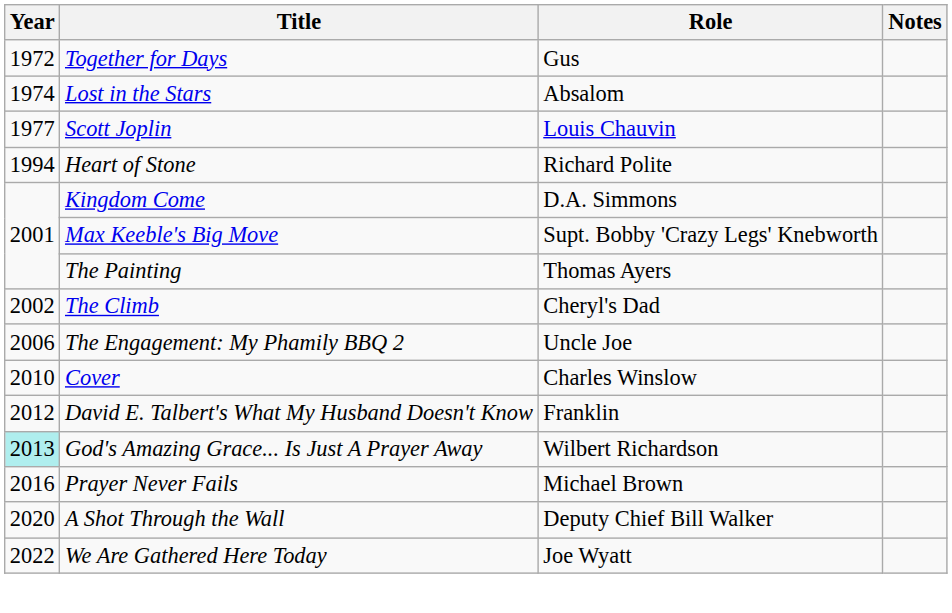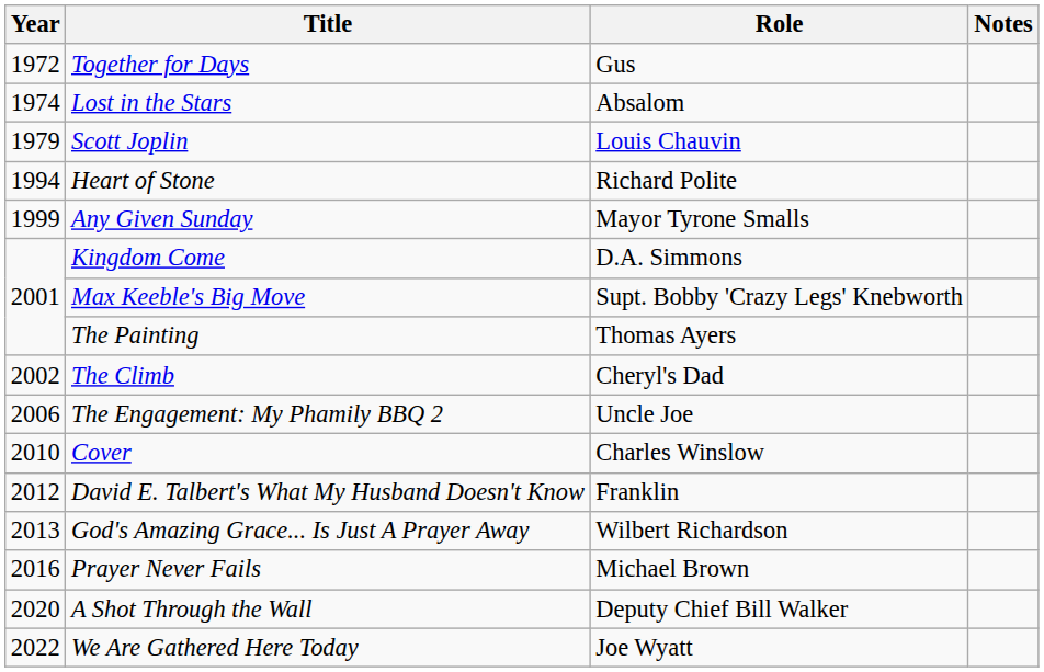Scott Joplin | Year: 1977 -> 1979
+ row: 1999 | Any Given Sunday | Mayor Tyrone Smalls
God's Amazing Grace... Is Just A Prayer Away | Year: paleturquoise background -> no background
